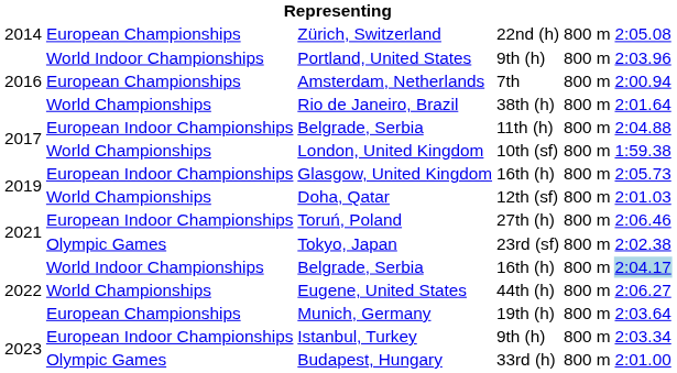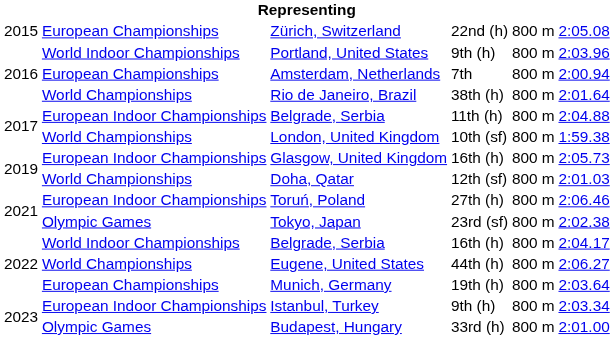Zürich, Switzerland | column 1: 2014 -> 2015
Belgrade, Serbia / 16th (h) | column 6: lightblue background -> no background
